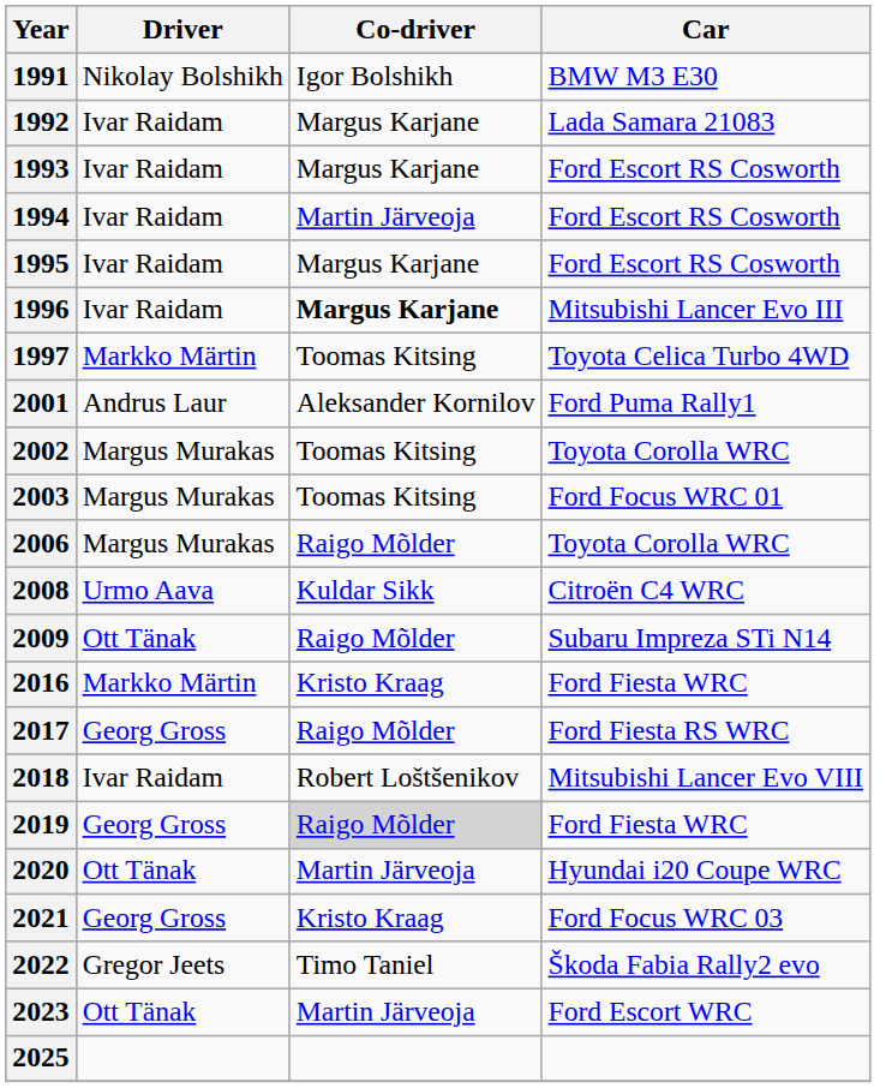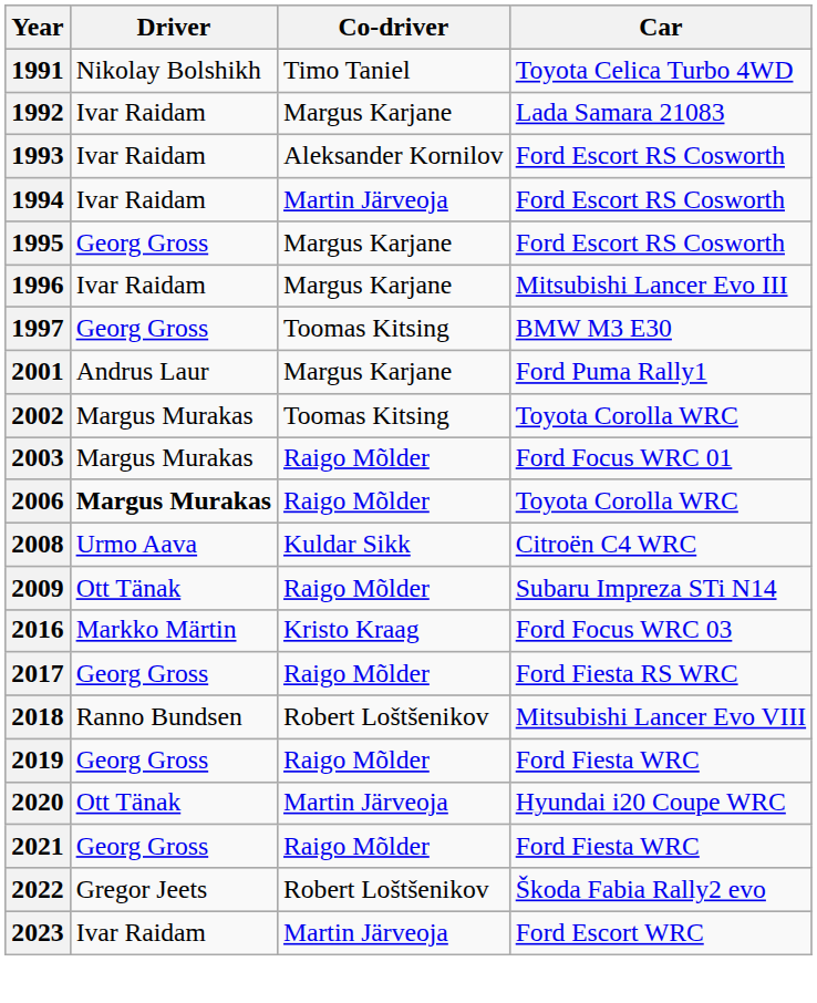1991 | Co-driver: Igor Bolshikh -> Timo Taniel
1991 | Car: BMW M3 E30 -> Toyota Celica Turbo 4WD
1993 | Co-driver: Margus Karjane -> Aleksander Kornilov
1995 | Driver: Ivar Raidam -> Georg Gross
1996 | Co-driver: bold -> normal
1997 | Driver: Markko Märtin -> Georg Gross
1997 | Car: Toyota Celica Turbo 4WD -> BMW M3 E30
2001 | Co-driver: Aleksander Kornilov -> Margus Karjane
2003 | Co-driver: Toomas Kitsing -> Raigo Mõlder
2006 | Driver: normal -> bold
2016 | Car: Ford Fiesta WRC -> Ford Focus WRC 03
2018 | Driver: Ivar Raidam -> Ranno Bundsen
2019 | Co-driver: lightgrey background -> no background
2021 | Co-driver: Kristo Kraag -> Raigo Mõlder
2021 | Car: Ford Focus WRC 03 -> Ford Fiesta WRC
2022 | Co-driver: Timo Taniel -> Robert Loštšenikov
2023 | Driver: Ott Tänak -> Ivar Raidam
- row: 2025
